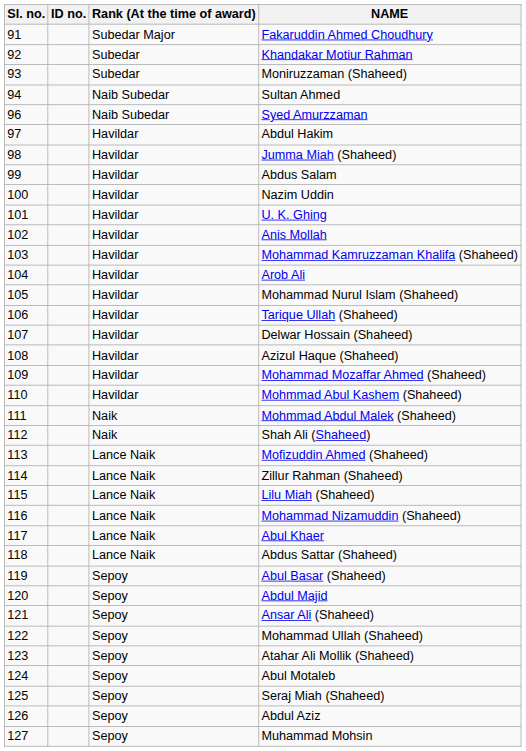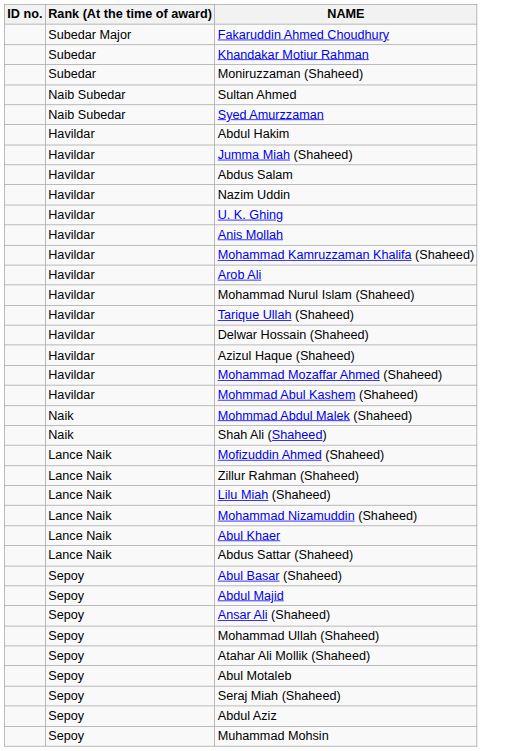- column: Sl. no. | 91 | 92 | 93 | 94 | 96 | 97 | 98 | 99 | 100 | 101 | 102 | 103 | 104 | 105 | 106 | 107 | 108 | 109 | 110 | 111 | 112 | 113 | 114 | 115 | 116 | 117 | 118 | 119 | 120 | 121 | 122 | 123 | 124 | 125 | 126 | 127
